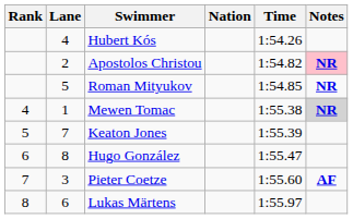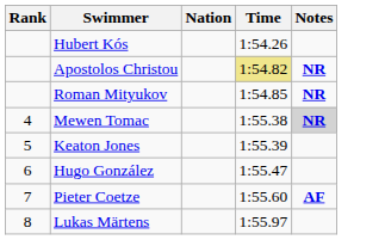- column: Lane | 4 | 2 | 5 | 1 | 7 | 8 | 3 | 6
Apostolos Christou | Time: no background -> khaki background
Apostolos Christou | Notes: pink background -> no background
